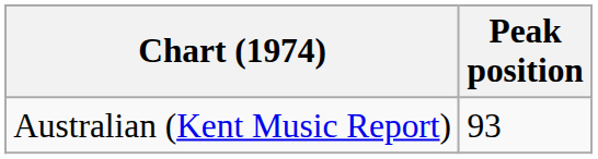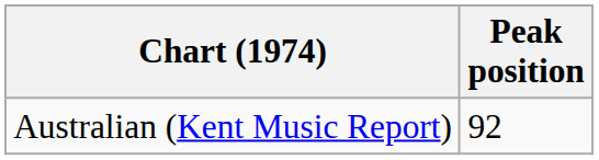Australian (Kent Music Report) | Peak position: 93 -> 92
